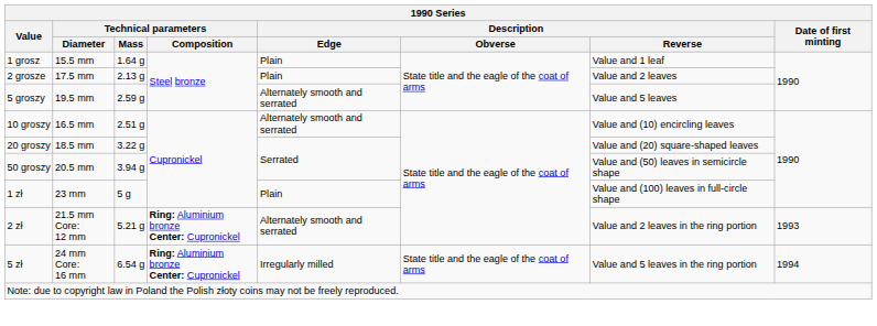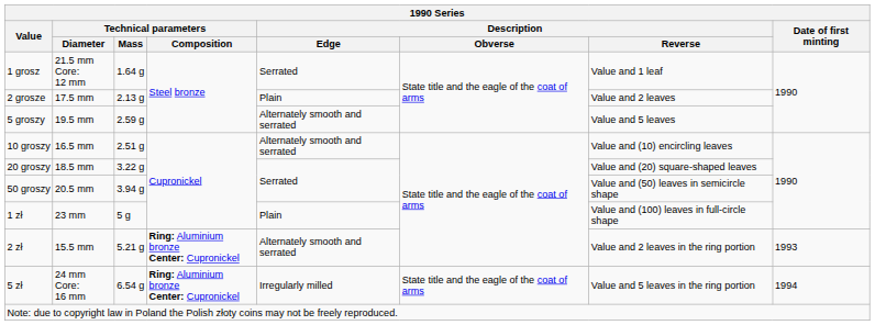1 grosz | Technical parameters / Diameter: 15.5 mm -> 21.5 mm Core: 12 mm
1 grosz | Description / Edge: Plain -> Serrated
2 zł | Technical parameters / Diameter: 21.5 mm Core: 12 mm -> 15.5 mm
